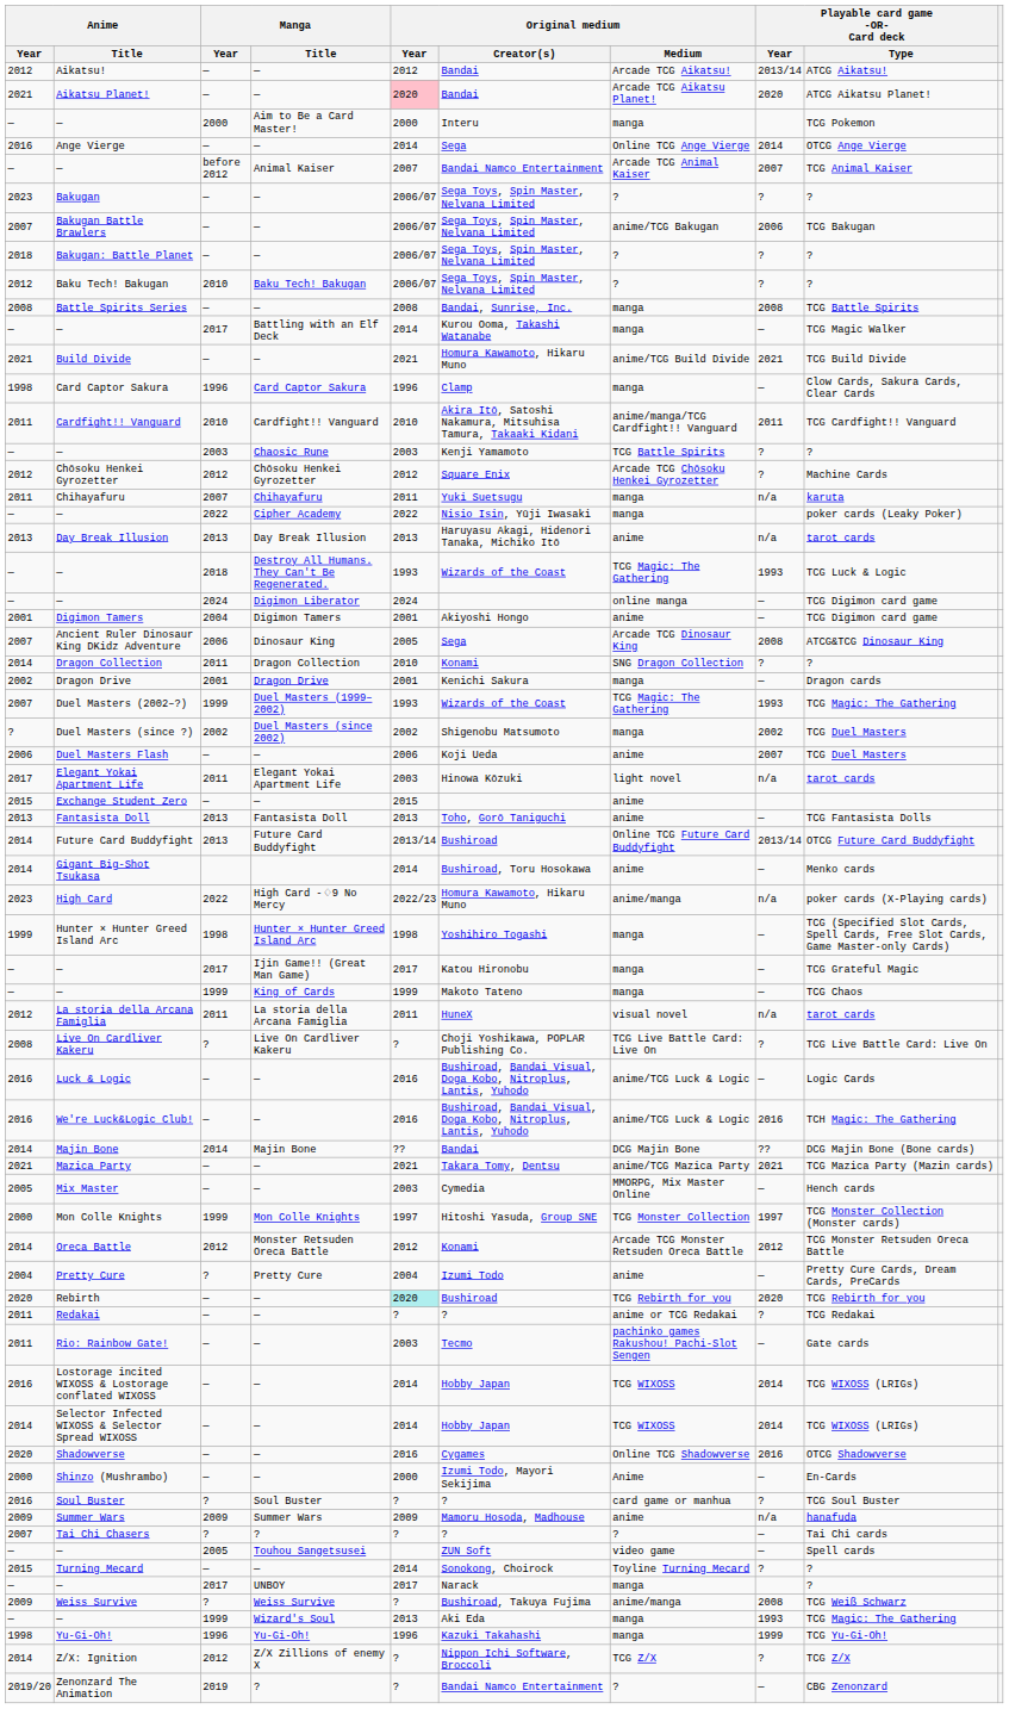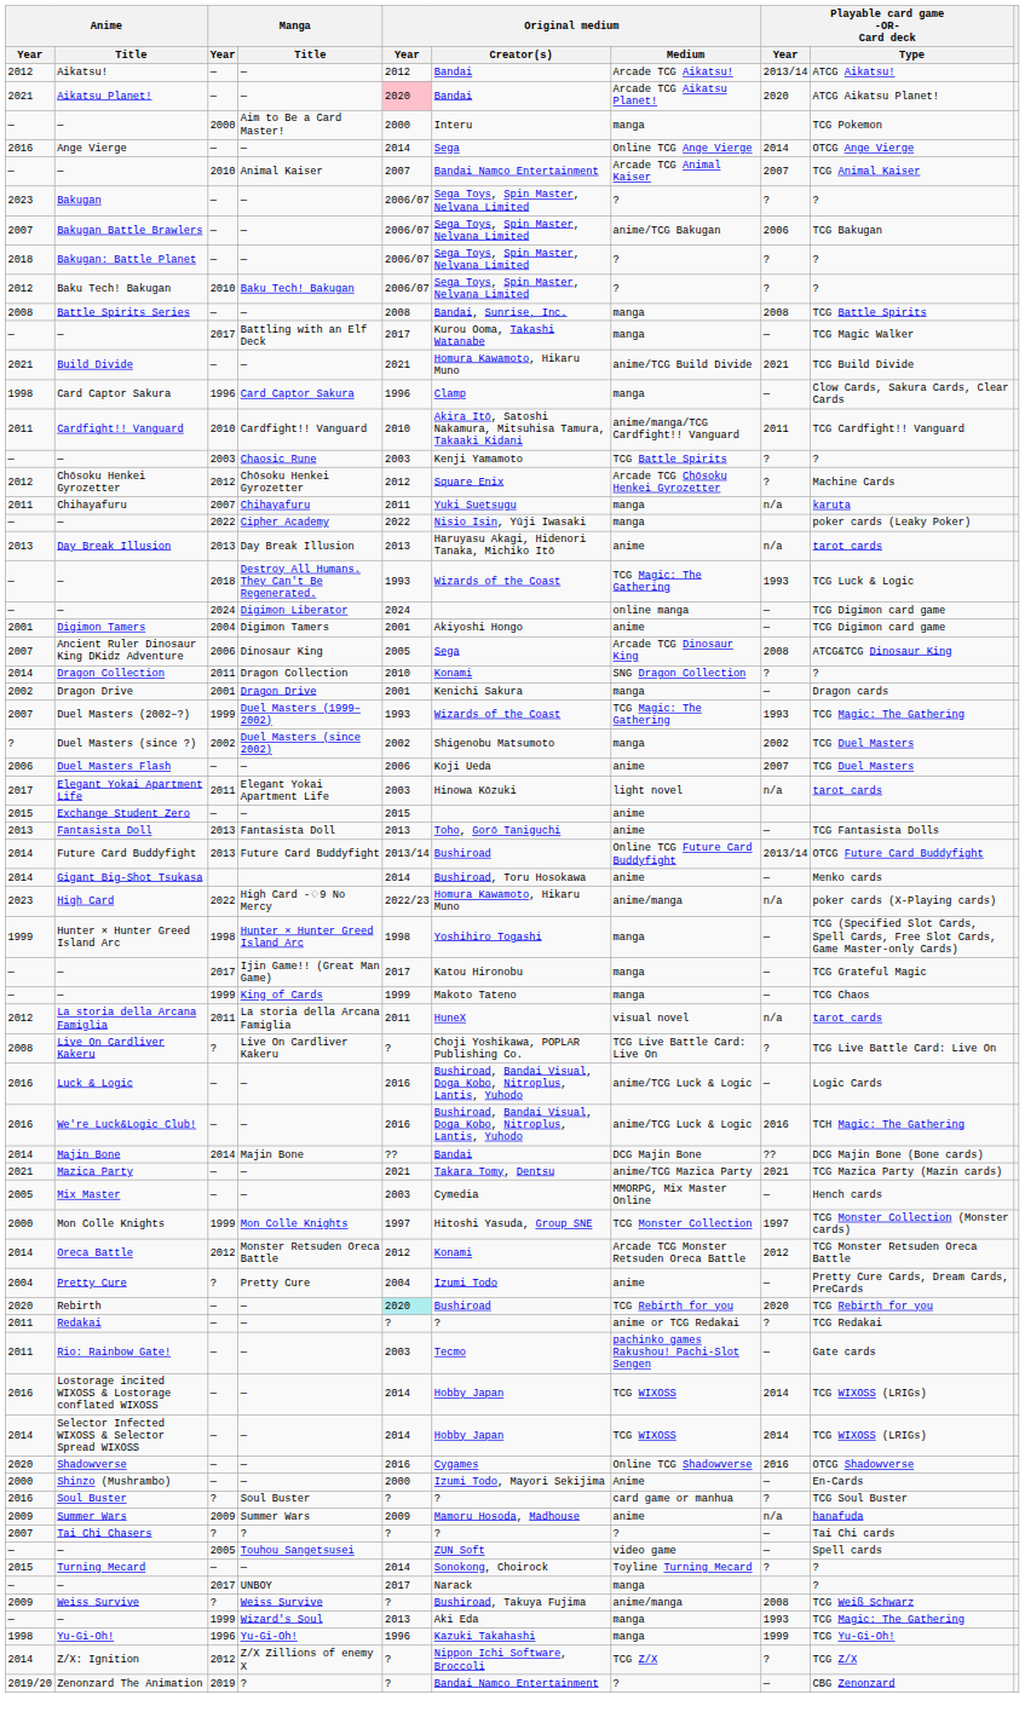— / Animal Kaiser | Manga / Year: before 2012 -> 2010
— / Battling with an Elf Deck | Original medium / Year: 2014 -> 2017
